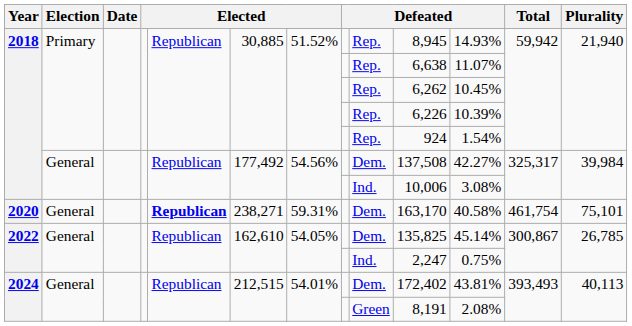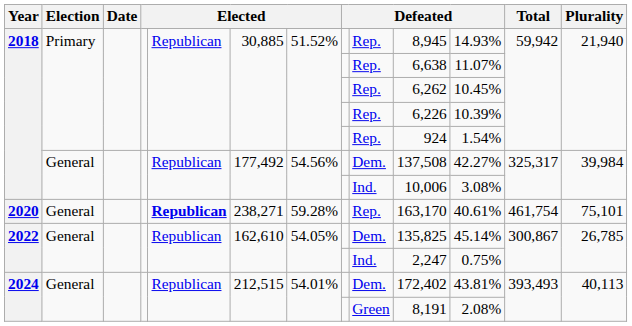2020 | column 7: 59.31% -> 59.28%
2020 | column 9: Dem. -> Rep.
2020 | column 11: 40.58% -> 40.61%
